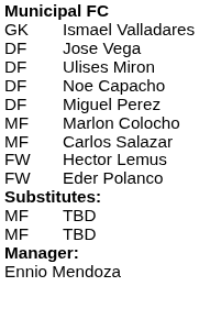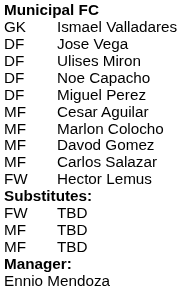+ row: MF | Cesar Aguilar
+ row: MF | Davod Gomez
- row: FW | Eder Polanco
+ row: FW | TBD
